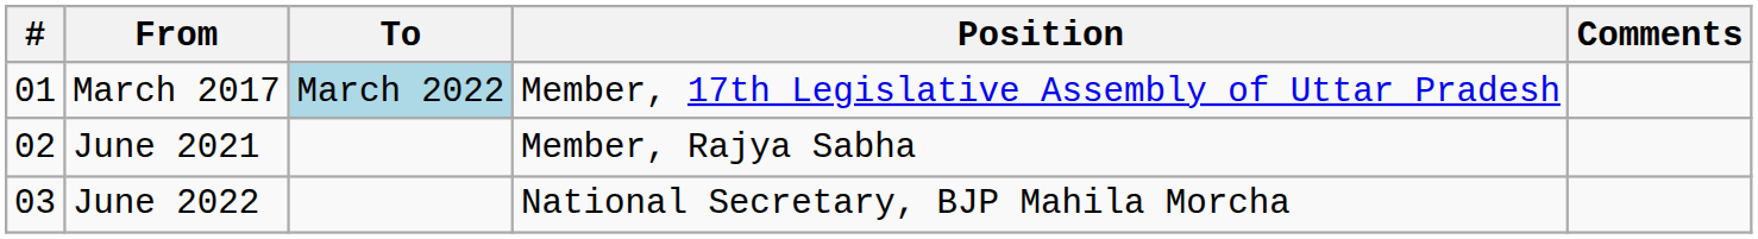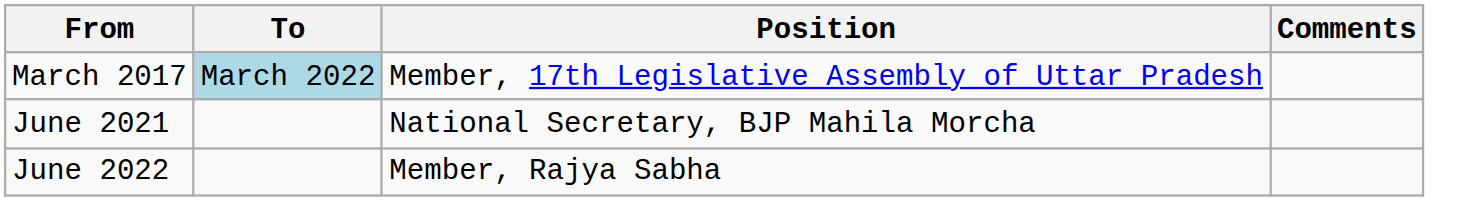- column: # | 01 | 02 | 03
June 2021 | Position: Member, Rajya Sabha -> National Secretary, BJP Mahila Morcha
June 2022 | Position: National Secretary, BJP Mahila Morcha -> Member, Rajya Sabha
